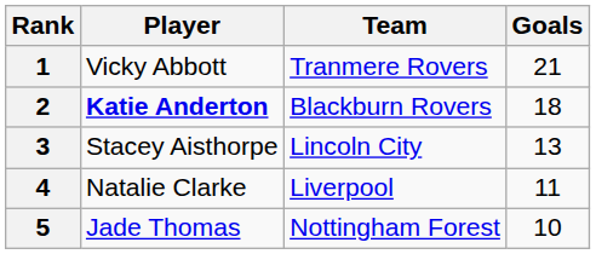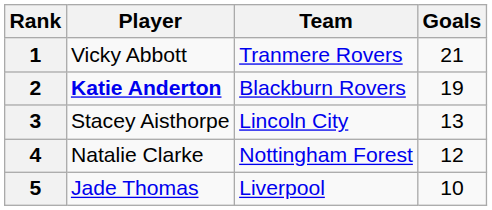2 | Goals: 18 -> 19
4 | Team: Liverpool -> Nottingham Forest
4 | Goals: 11 -> 12
5 | Team: Nottingham Forest -> Liverpool
